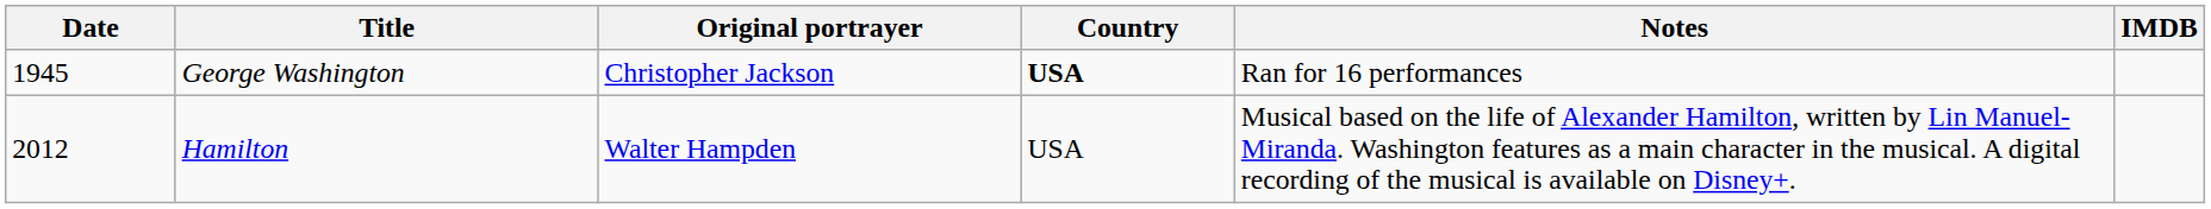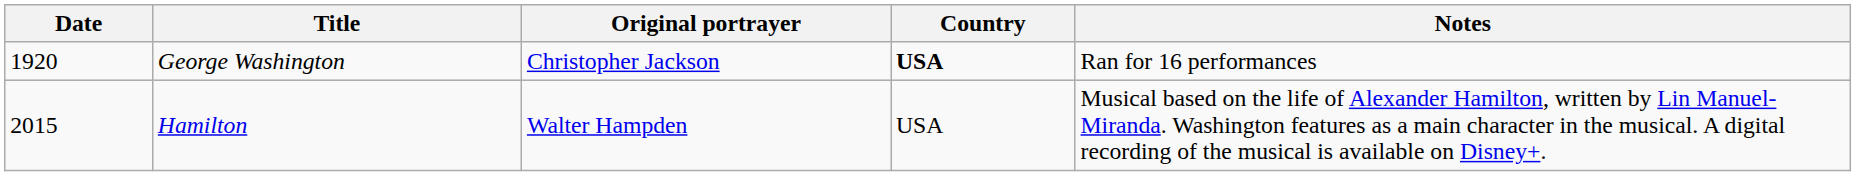- column: IMDB
George Washington | Date: 1945 -> 1920
Hamilton | Date: 2012 -> 2015
